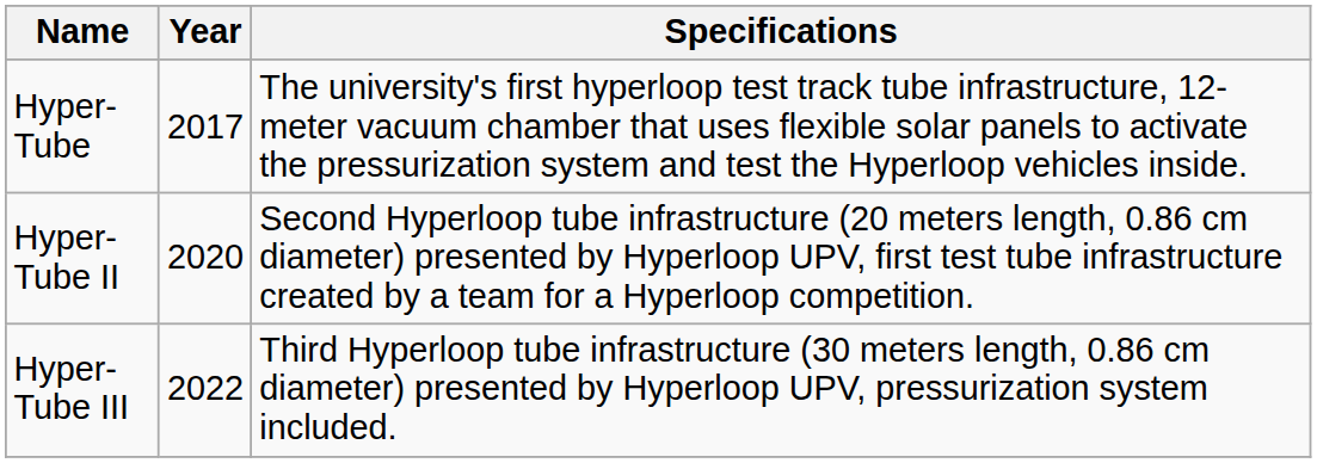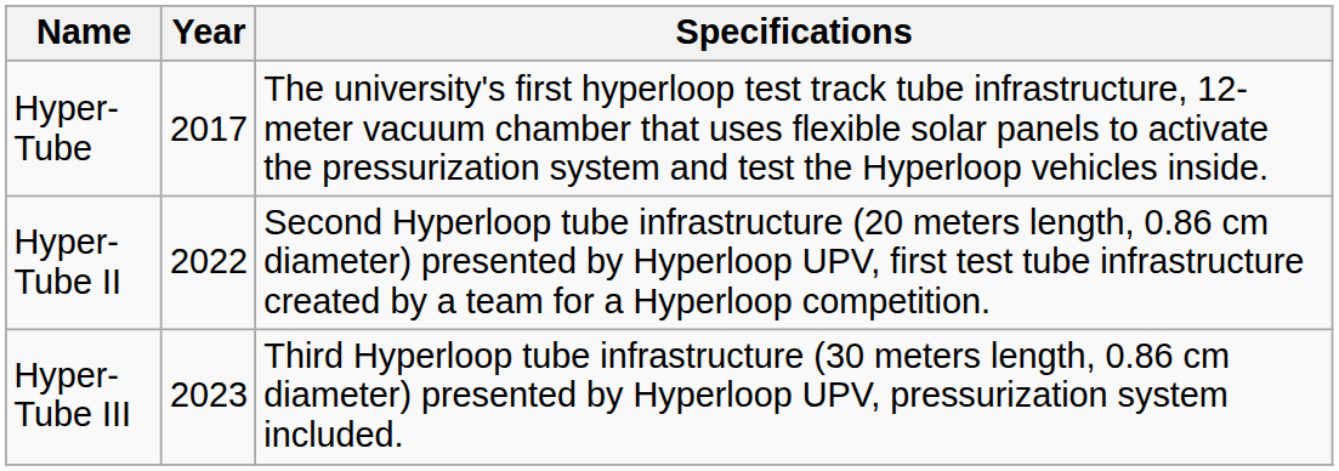Hyper-Tube II | Year: 2020 -> 2022
Hyper-Tube III | Year: 2022 -> 2023
